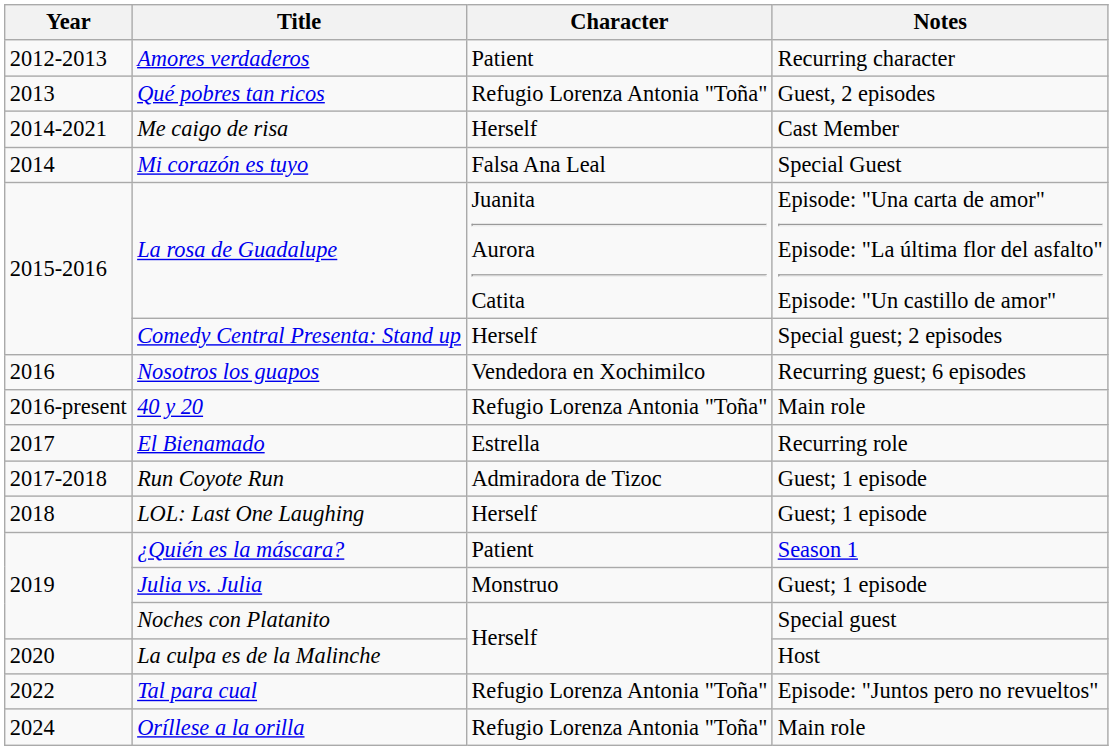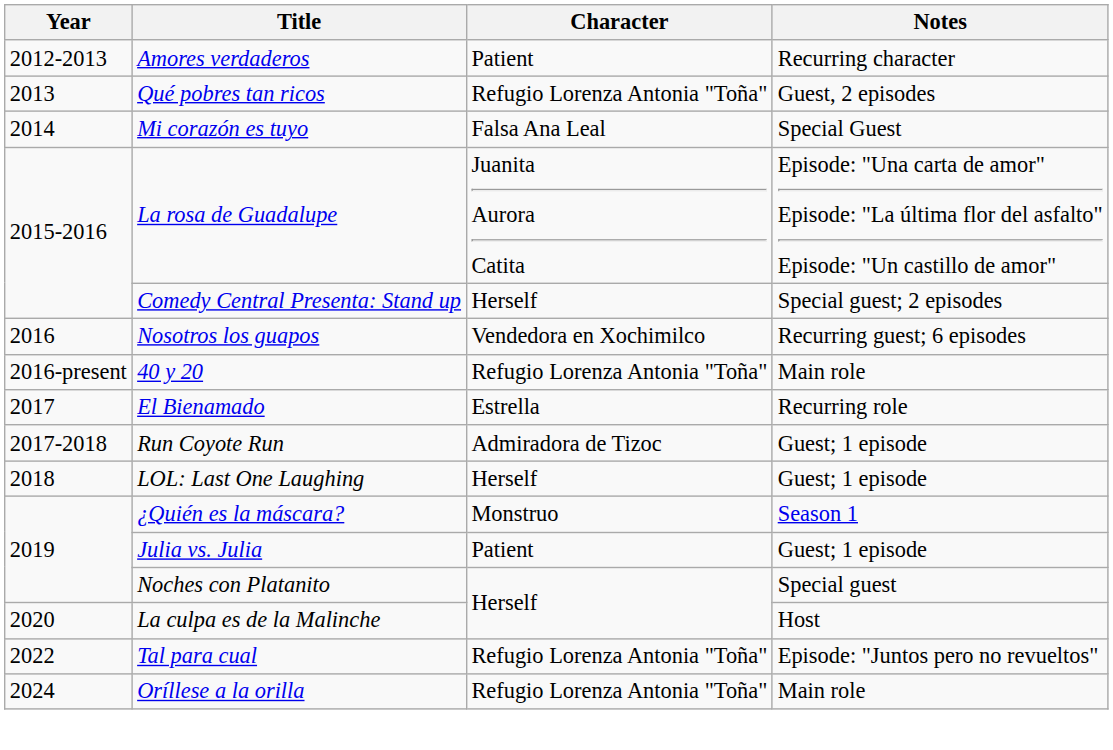- row: 2014-2021 | Me caigo de risa | Herself | Cast Member
¿Quién es la máscara? | Character: Patient -> Monstruo
Julia vs. Julia | Character: Monstruo -> Patient
